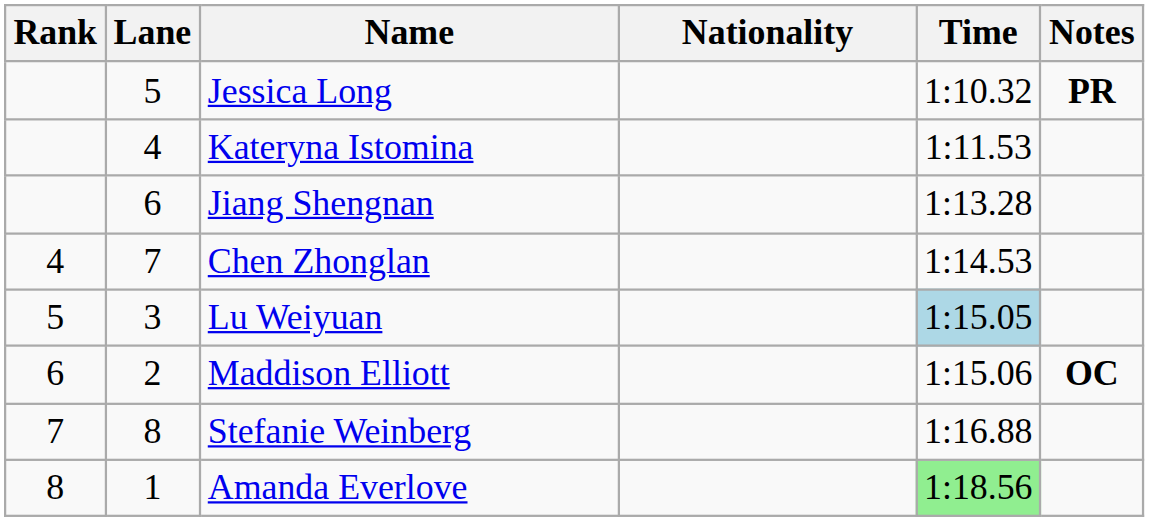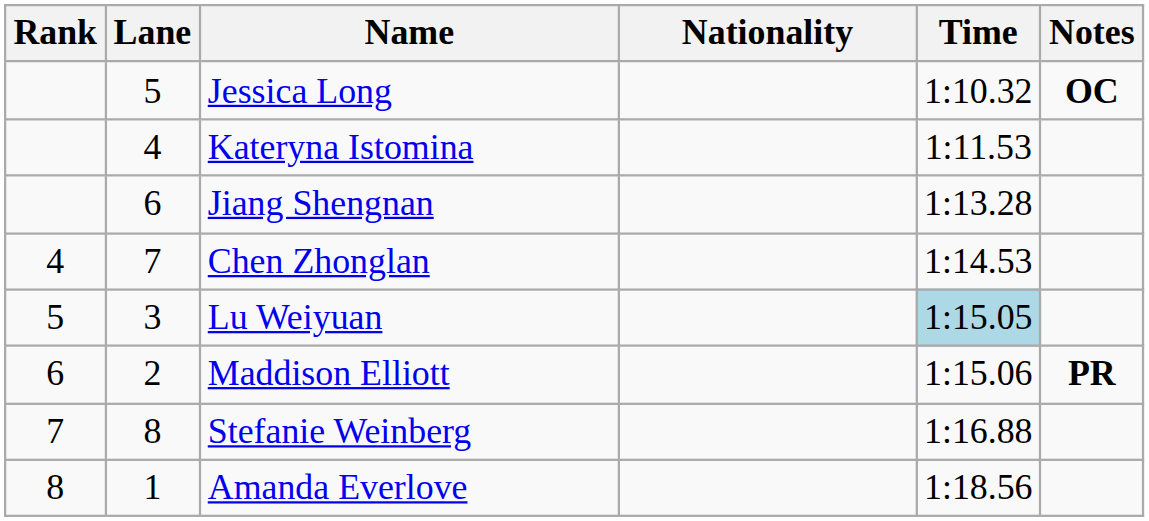Jessica Long | Notes: PR -> OC
Maddison Elliott | Notes: OC -> PR
Amanda Everlove | Time: lightgreen background -> no background
